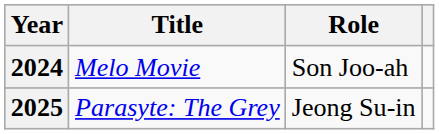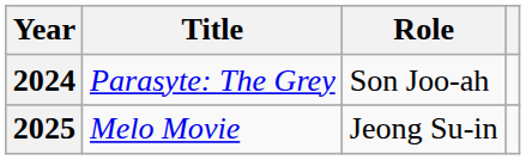2024 | Title: Melo Movie -> Parasyte: The Grey
2025 | Title: Parasyte: The Grey -> Melo Movie
